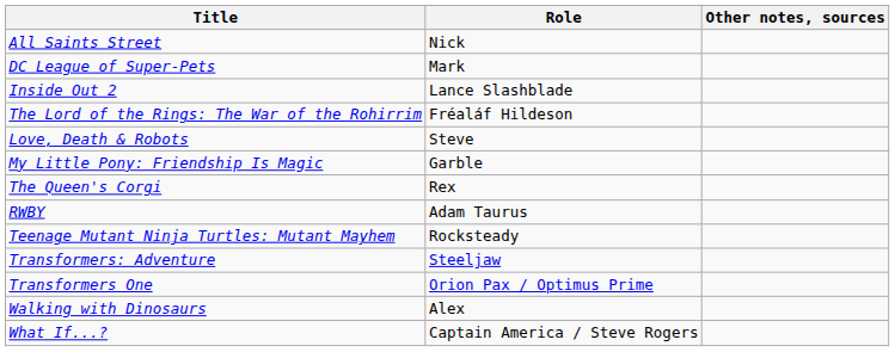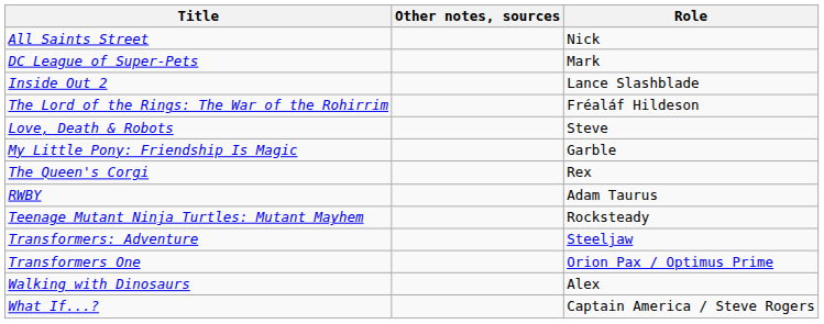columns swapped: Role <-> Other notes, sources
